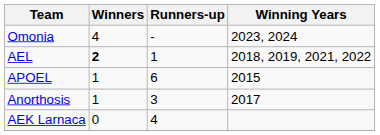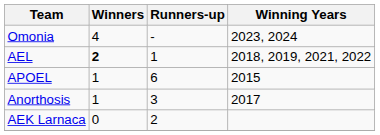AEK Larnaca | Runners-up: 4 -> 2
